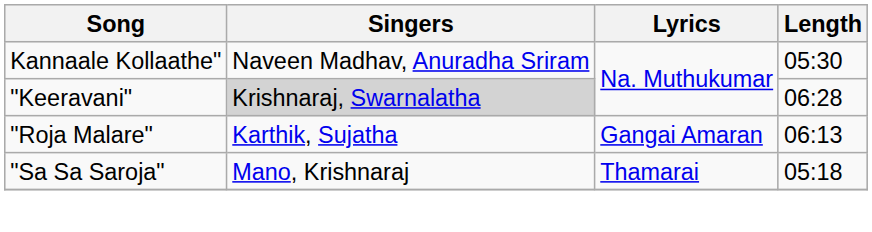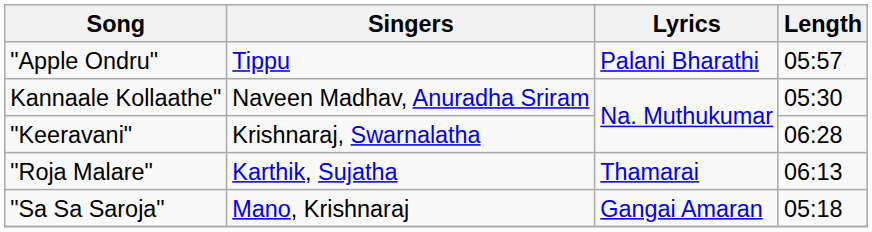+ row: "Apple Ondru" | Tippu | Palani Bharathi | 05:57
"Keeravani" | Singers: lightgrey background -> no background
"Roja Malare" | Lyrics: Gangai Amaran -> Thamarai
"Sa Sa Saroja" | Lyrics: Thamarai -> Gangai Amaran
